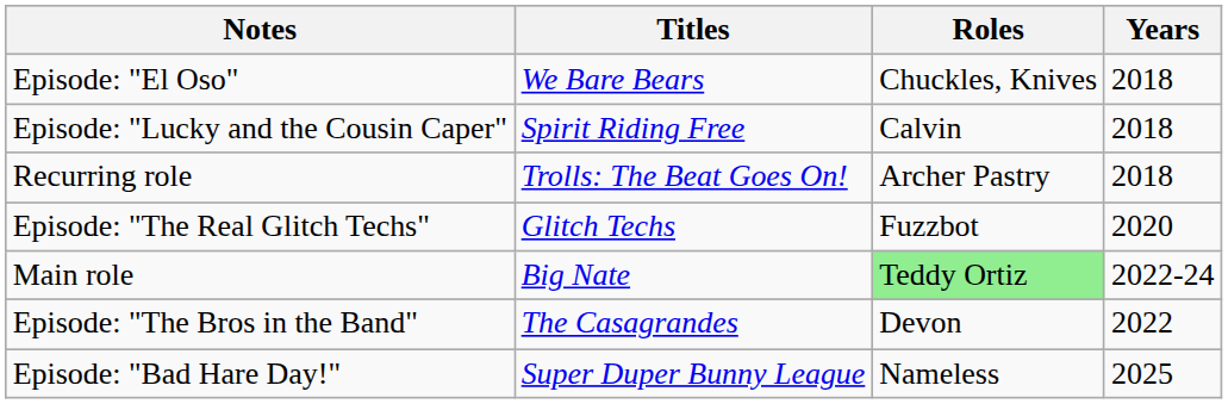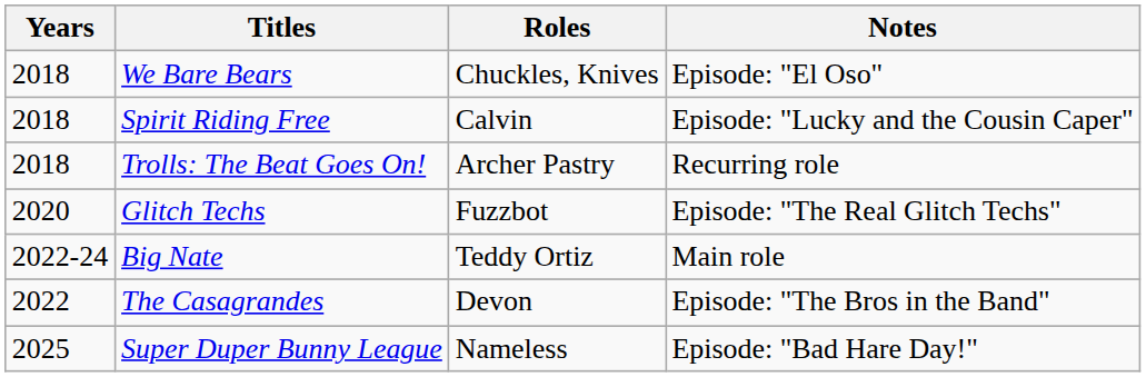columns swapped: Years <-> Notes
Big Nate | Roles: lightgreen background -> no background
